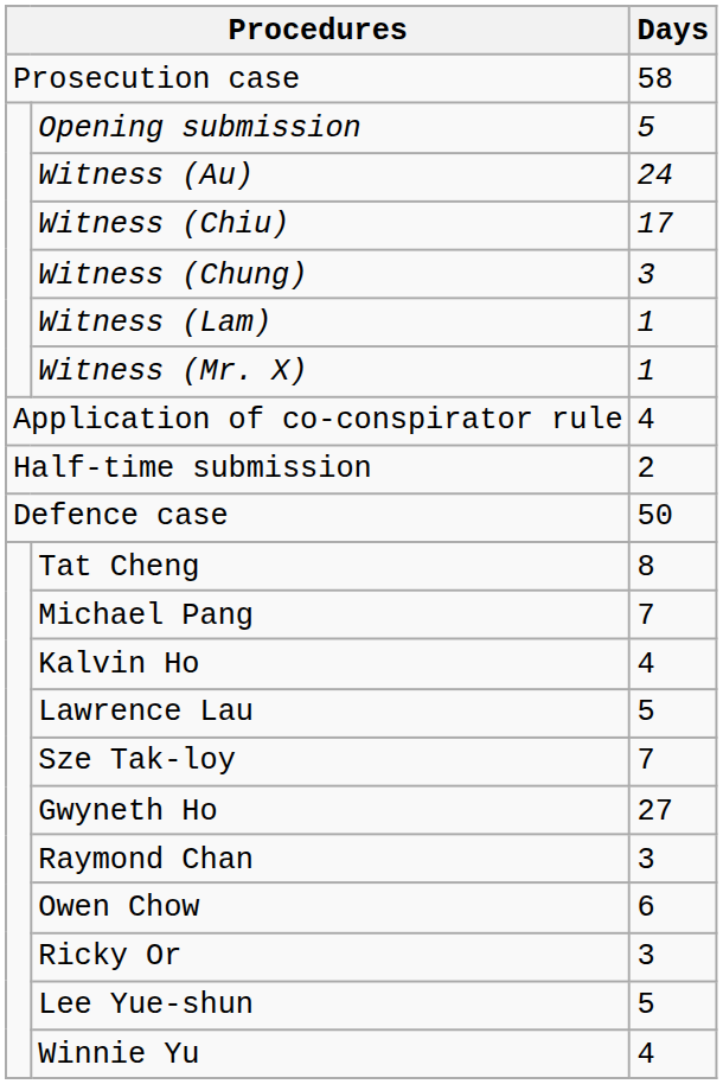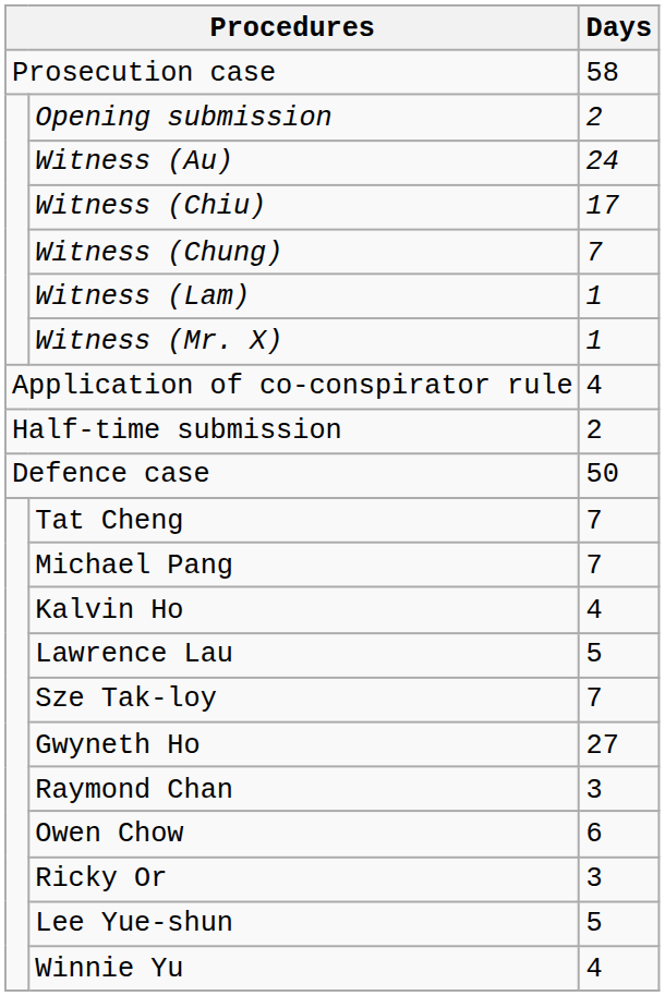Opening submission | Days: 5 -> 2
Witness (Chung) | Days: 3 -> 7
Tat Cheng | Days: 8 -> 7
